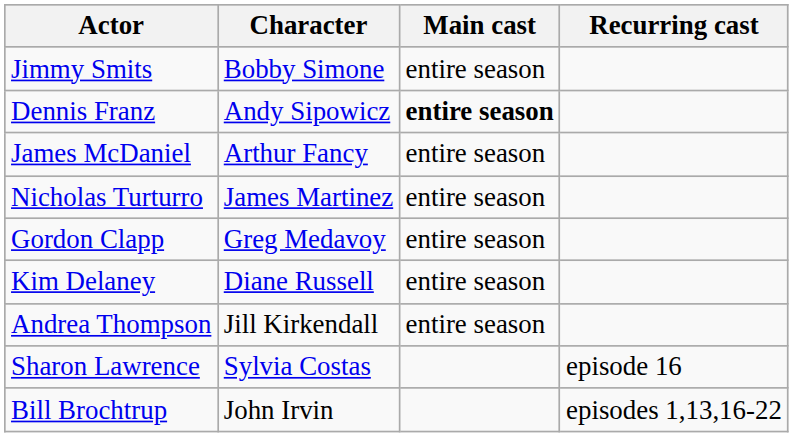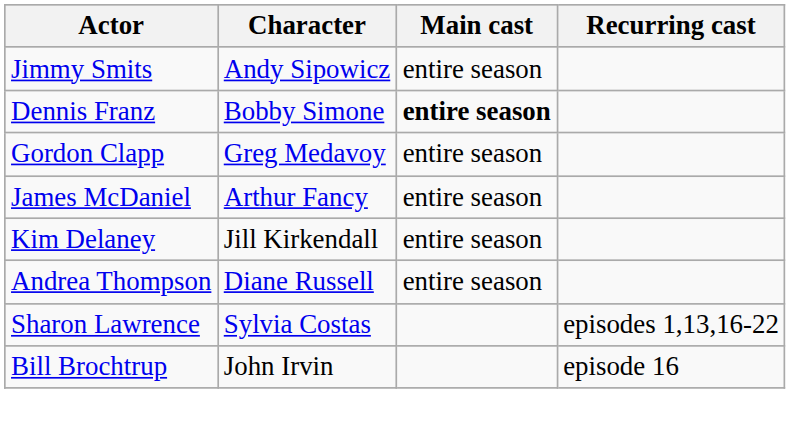Jimmy Smits | Character: Bobby Simone -> Andy Sipowicz
Dennis Franz | Character: Andy Sipowicz -> Bobby Simone
rows swapped: James McDaniel <-> Gordon Clapp
- row: Nicholas Turturro | James Martinez | entire season
Kim Delaney | Character: Diane Russell -> Jill Kirkendall
Andrea Thompson | Character: Jill Kirkendall -> Diane Russell
Sharon Lawrence | Recurring cast: episode 16 -> episodes 1,13,16-22
Bill Brochtrup | Recurring cast: episodes 1,13,16-22 -> episode 16
